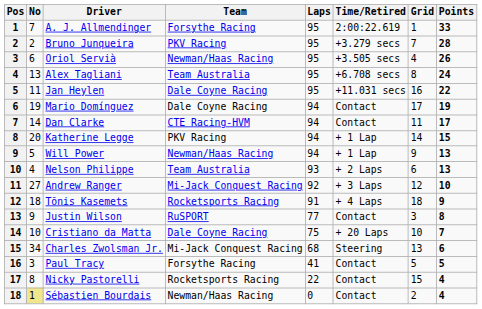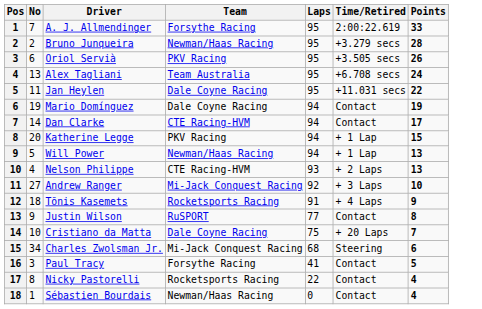- column: Grid | 1 | 7 | 4 | 8 | 16 | 17 | 11 | 14 | 9 | 6 | 12 | 18 | 3 | 10 | 13 | 5 | 15 | 2
Bruno Junqueira | Team: PKV Racing -> Newman/Haas Racing
Oriol Servià | Team: Newman/Haas Racing -> PKV Racing
Nelson Philippe | Team: Team Australia -> CTE Racing-HVM
Sébastien Bourdais | No: khaki background -> no background
